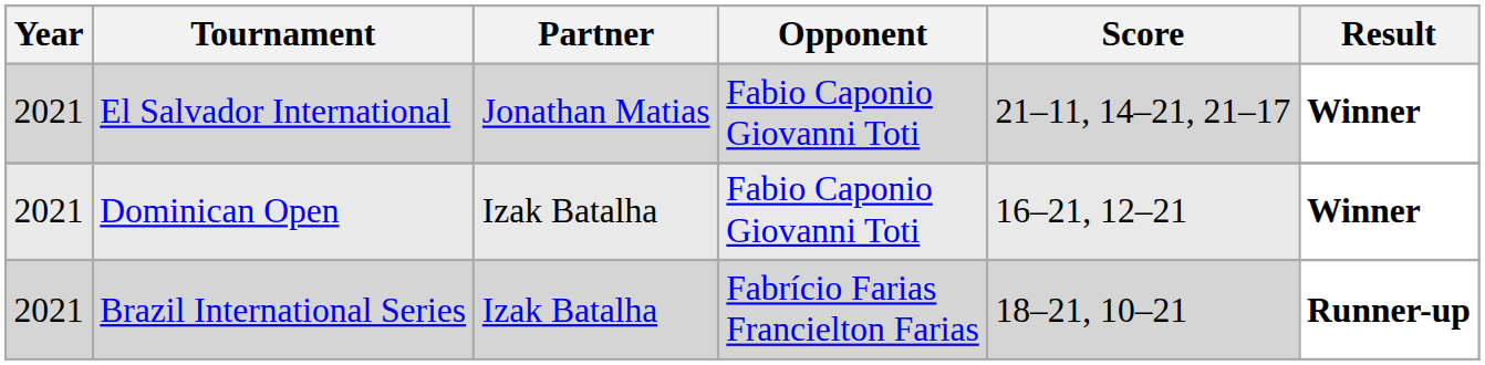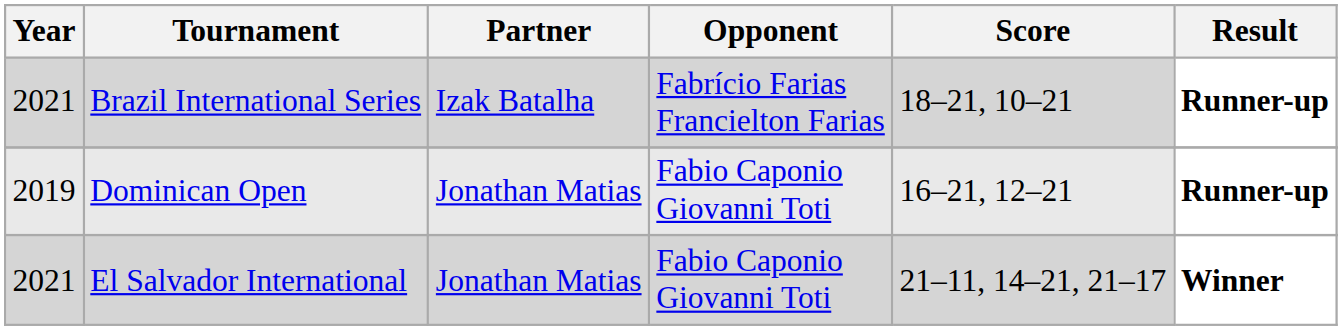rows swapped: Brazil International Series <-> El Salvador International
Dominican Open | Year: 2021 -> 2019
Dominican Open | Partner: Izak Batalha -> Jonathan Matias
Dominican Open | Result: Winner -> Runner-up
